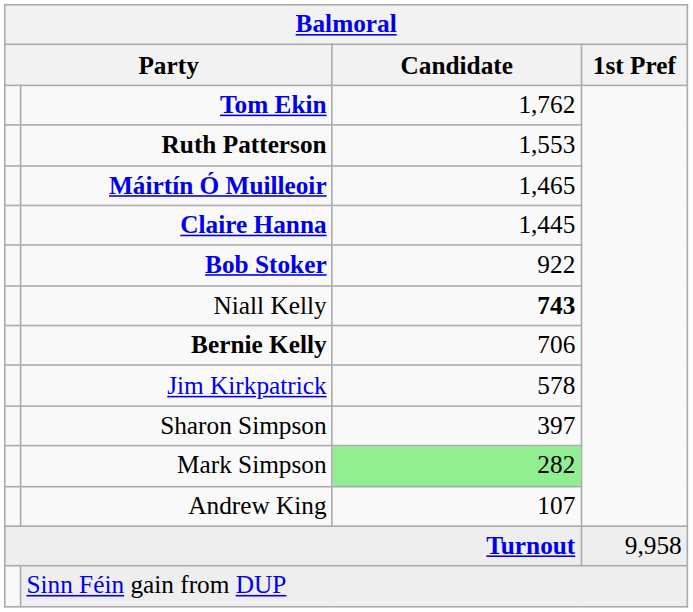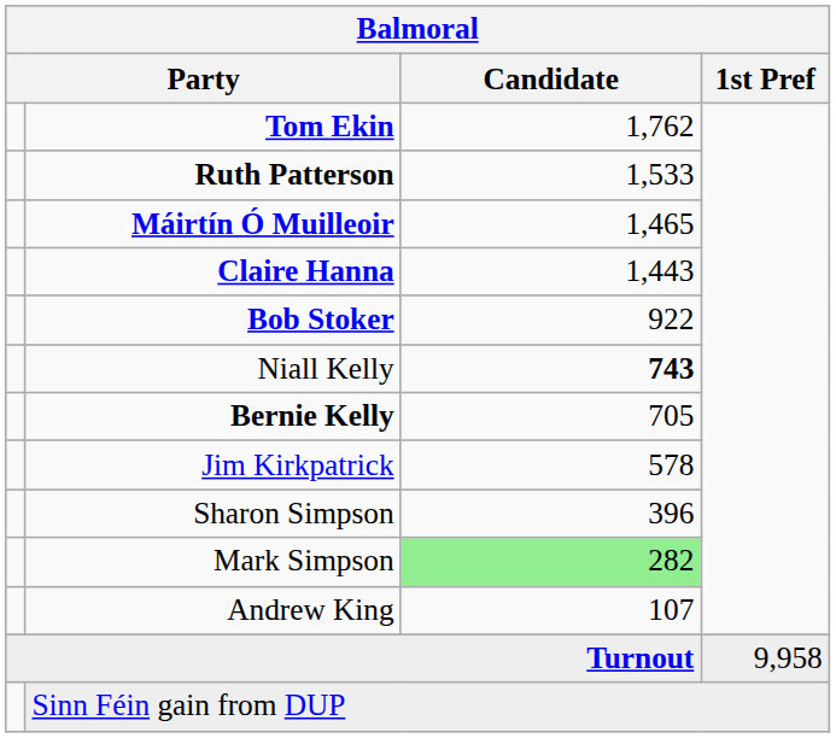Ruth Patterson | Candidate: 1,553 -> 1,533
Claire Hanna | Candidate: 1,445 -> 1,443
Bernie Kelly | Candidate: 706 -> 705
Sharon Simpson | Candidate: 397 -> 396
